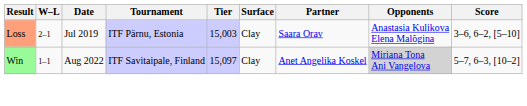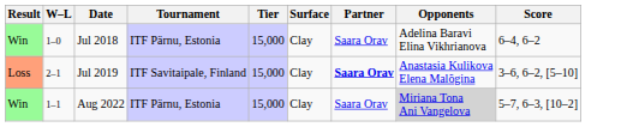+ row: Win | 1–0 | Jul 2018 | ITF Pärnu, Estonia | 15,000 | Clay | Saara Orav | Adelina Baravi Elina Vikhrianova | 6–4, 6–2
Jul 2019 | Tournament: ITF Pärnu, Estonia -> ITF Savitaipale, Finland
Jul 2019 | Tier: 15,003 -> 15,000
Jul 2019 | Partner: normal -> bold
Aug 2022 | Tournament: ITF Savitaipale, Finland -> ITF Pärnu, Estonia
Aug 2022 | Tier: 15,097 -> 15,000
Aug 2022 | Partner: Anet Angelika Koskel -> Saara Orav
